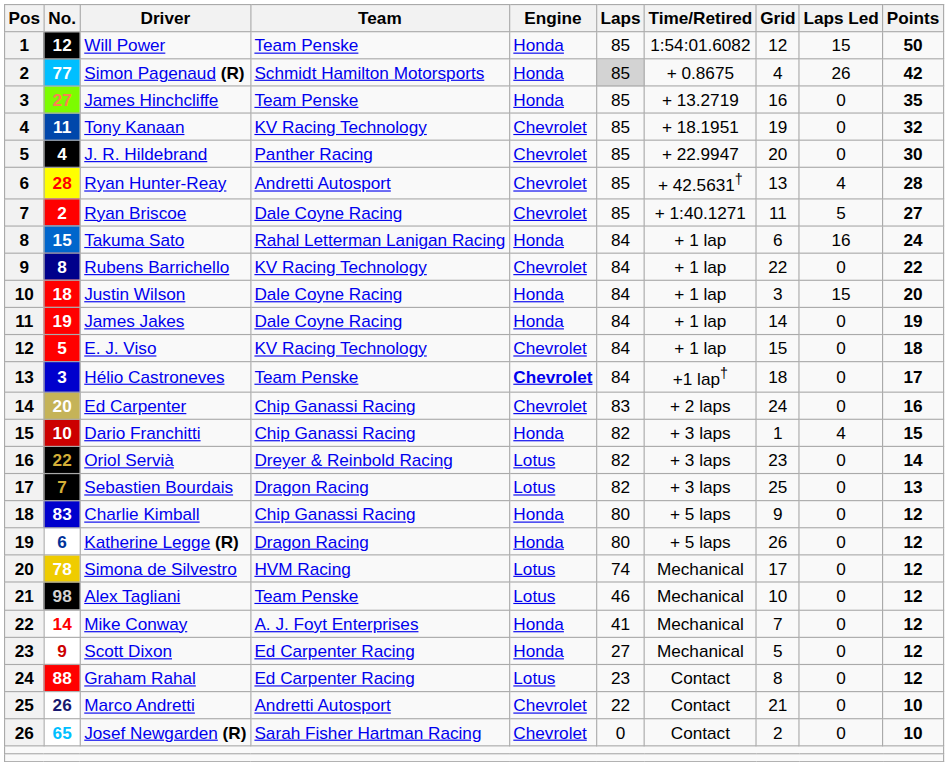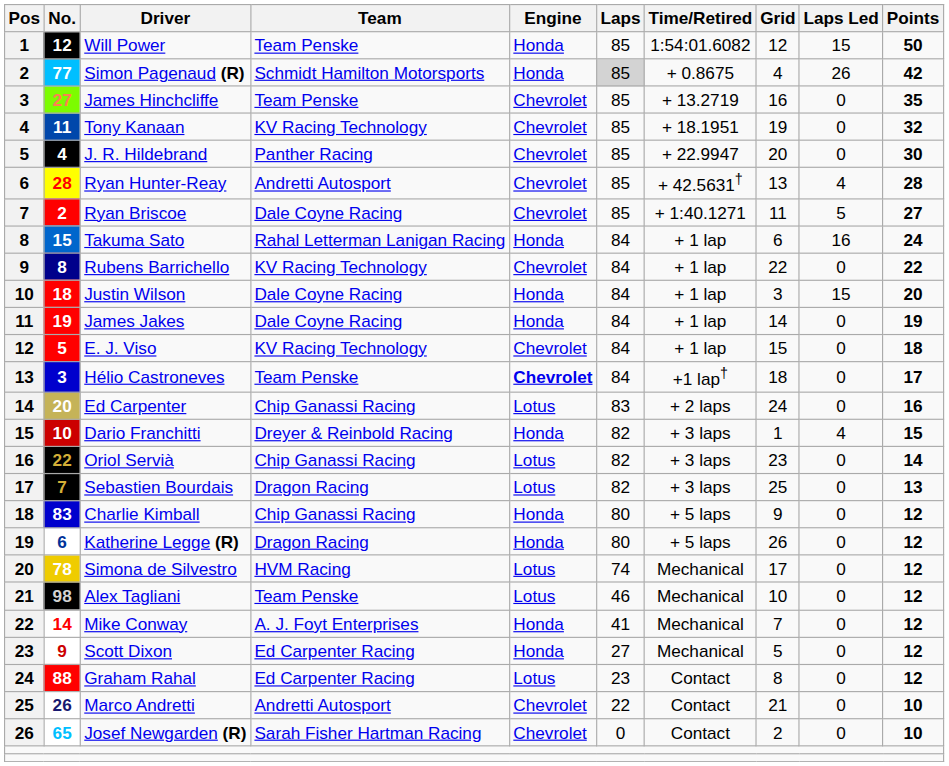James Hinchcliffe | Engine: Honda -> Chevrolet
Ed Carpenter | Engine: Chevrolet -> Lotus
Dario Franchitti | Team: Chip Ganassi Racing -> Dreyer & Reinbold Racing
Oriol Servià | Team: Dreyer & Reinbold Racing -> Chip Ganassi Racing
